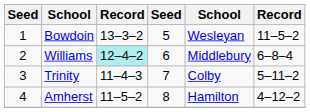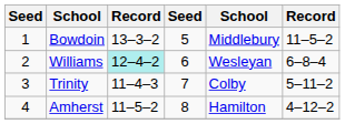Bowdoin | column 5: Wesleyan -> Middlebury
Williams | column 5: Middlebury -> Wesleyan
